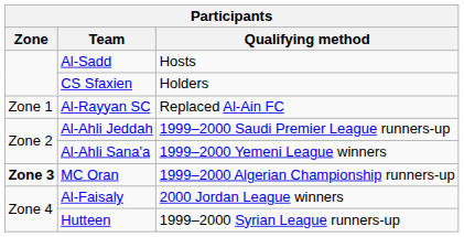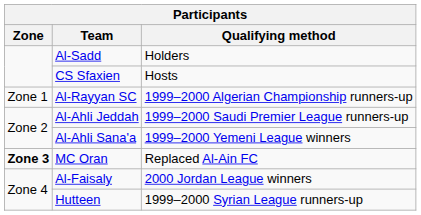Al-Sadd | Qualifying method: Hosts -> Holders
CS Sfaxien | Qualifying method: Holders -> Hosts
Al-Rayyan SC | Qualifying method: Replaced Al-Ain FC -> 1999–2000 Algerian Championship runners-up
MC Oran | Qualifying method: 1999–2000 Algerian Championship runners-up -> Replaced Al-Ain FC
